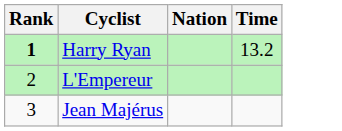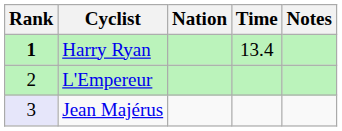+ column: Notes
Harry Ryan | Time: 13.2 -> 13.4
Jean Majérus | Rank: no background -> lavender background
